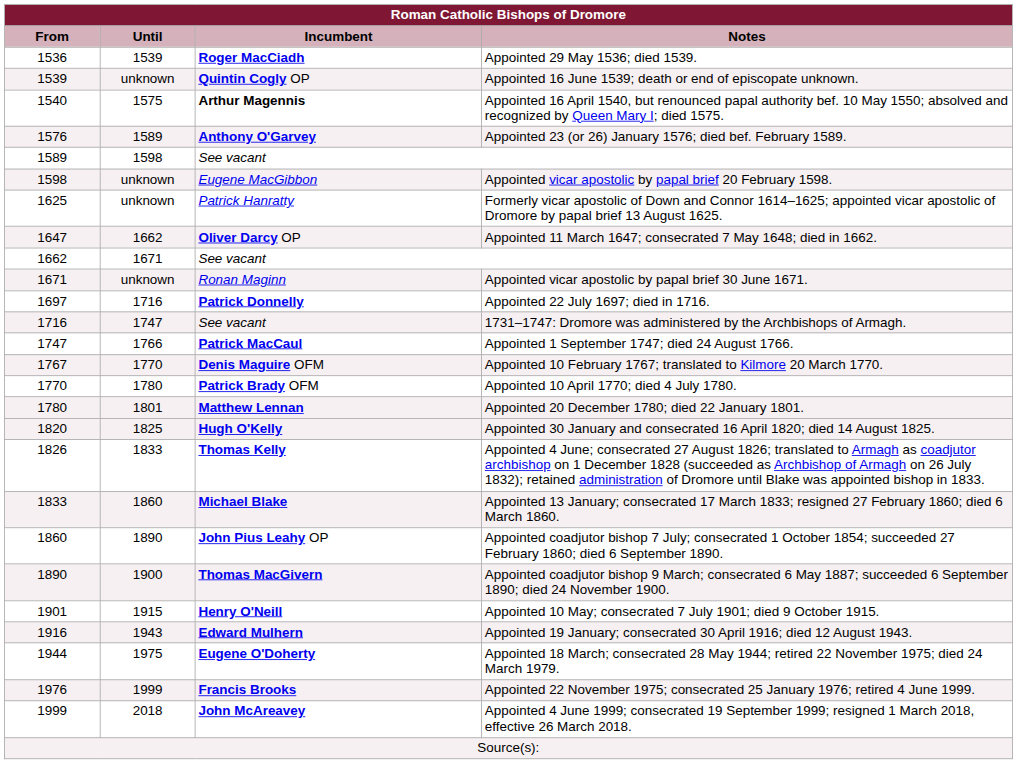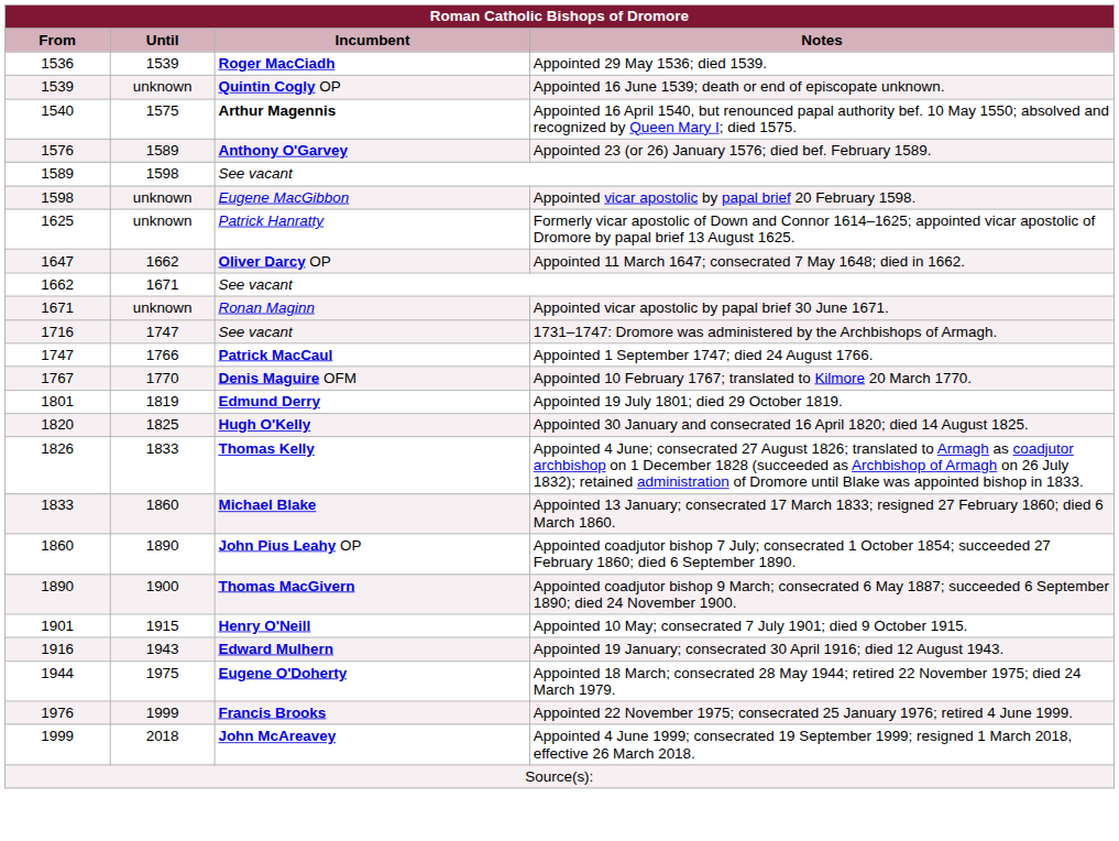- row: 1697 | 1716 | Patrick Donnelly | Appointed 22 July 1697; died in 1716.
- row: 1770 | 1780 | Patrick Brady OFM | Appointed 10 April 1770; died 4 July 1780.
- row: 1780 | 1801 | Matthew Lennan | Appointed 20 December 1780; died 22 January 1801.
+ row: 1801 | 1819 | Edmund Derry | Appointed 19 July 1801; died 29 October 1819.
